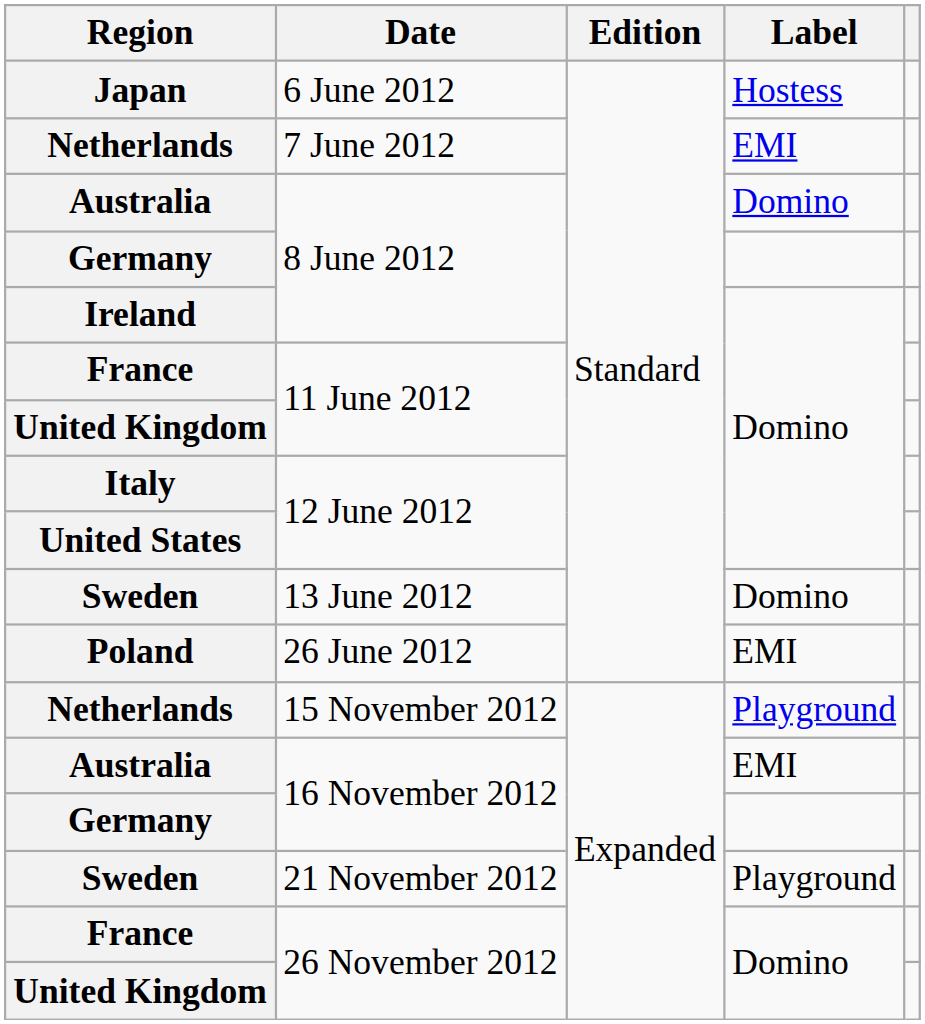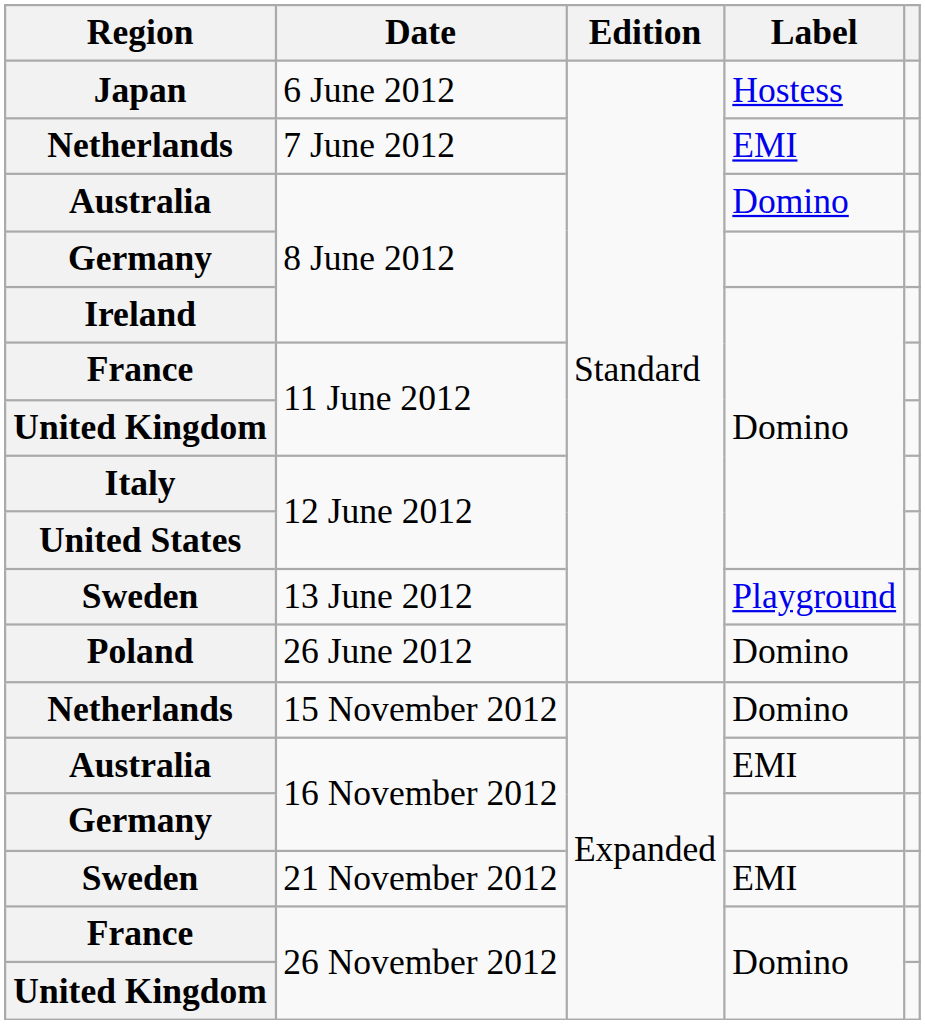Sweden / 13 June 2012 | Label: Domino -> Playground
Poland | Label: EMI -> Domino
Netherlands / 15 November 2012 | Label: Playground -> Domino
Sweden / 21 November 2012 | Label: Playground -> EMI
